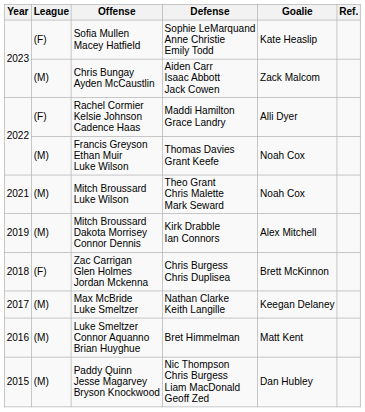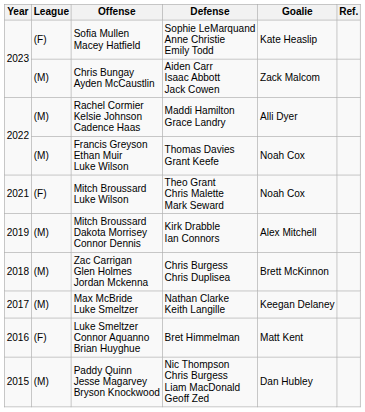Rachel Cormier Kelsie Johnson Cadence Haas | League: (F) -> (M)
Mitch Broussard Luke Wilson | League: (M) -> (F)
Zac Carrigan Glen Holmes Jordan Mckenna | League: (F) -> (M)
Luke Smeltzer Connor Aquanno Brian Huyghue | League: (M) -> (F)
